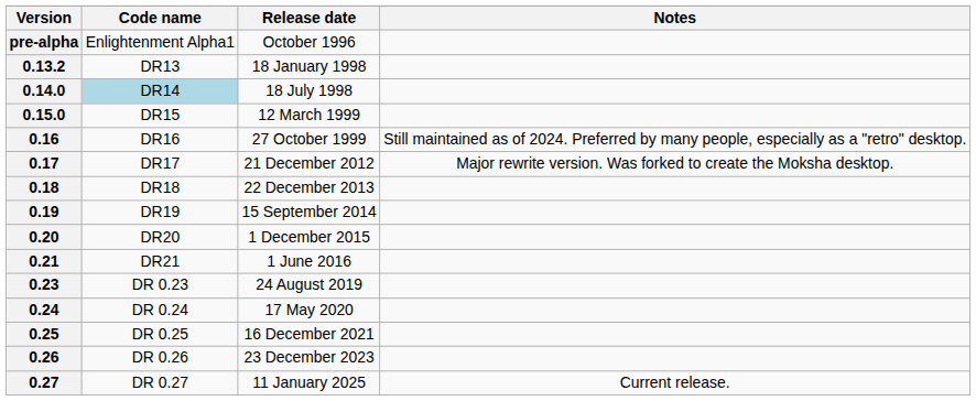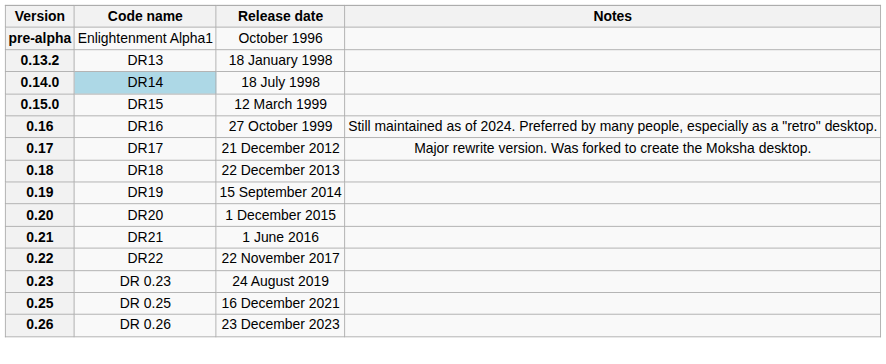+ row: 0.22 | DR22 | 22 November 2017
- row: 0.24 | DR 0.24 | 17 May 2020
- row: 0.27 | DR 0.27 | 11 January 2025 | Current release.
